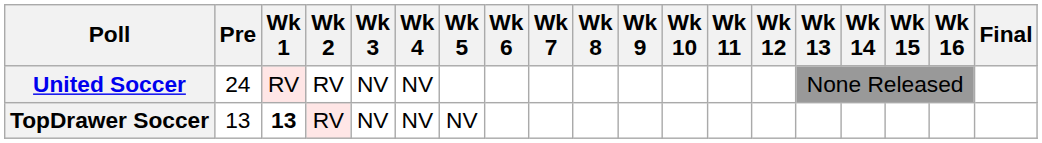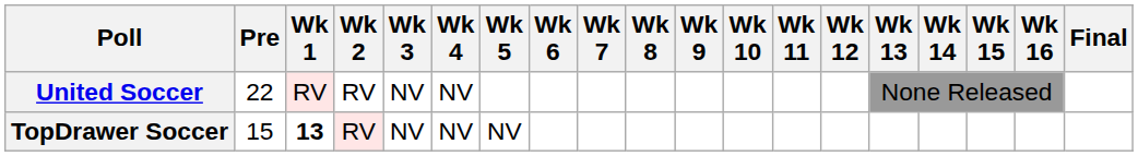United Soccer | Pre: 24 -> 22
TopDrawer Soccer | Pre: 13 -> 15
